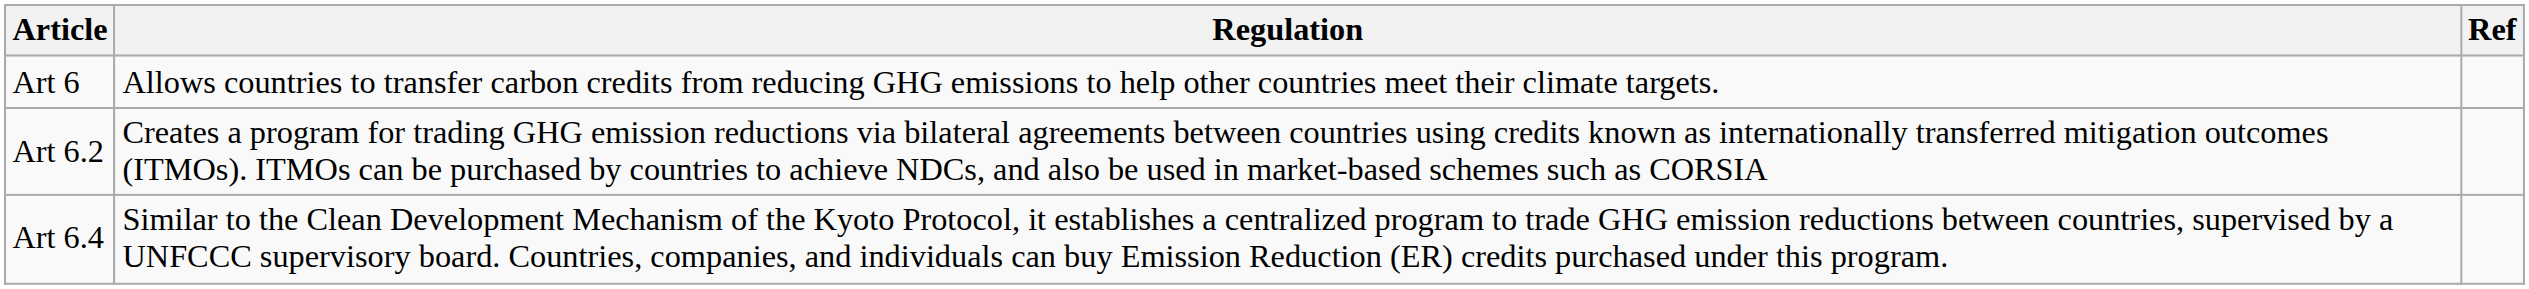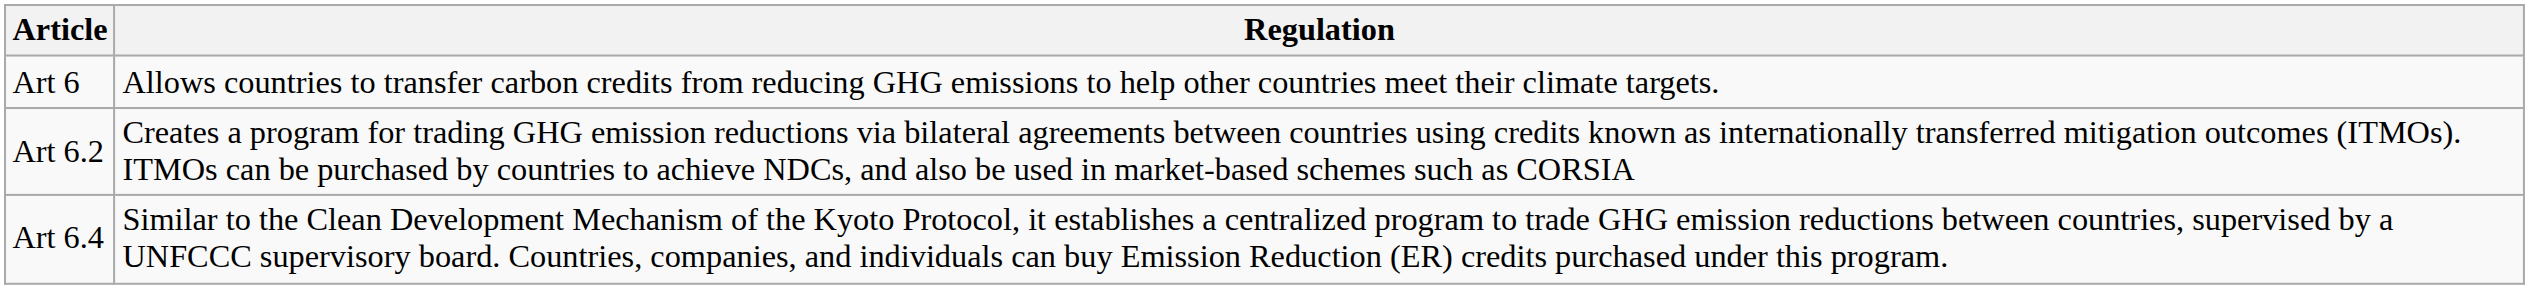- column: Ref
